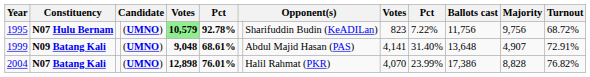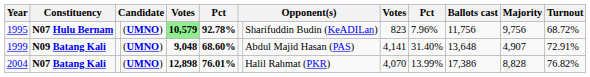N07 Hulu Bernam | column 10: 7.22% -> 7.96%
N09 Batang Kali | column 6: 68.61% -> 68.60%
N07 Batang Kali | column 10: 23.99% -> 13.99%
